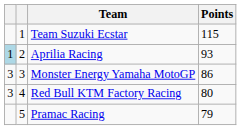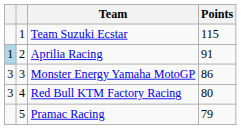Aprilia Racing | Points: 93 -> 91
